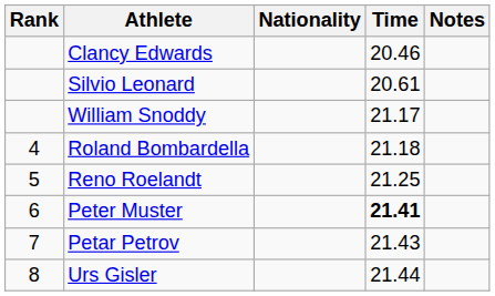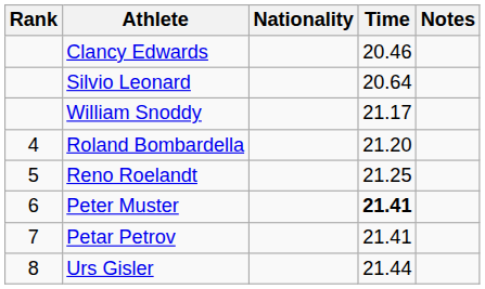Silvio Leonard | Time: 20.61 -> 20.64
Roland Bombardella | Time: 21.18 -> 21.20
Petar Petrov | Time: 21.43 -> 21.41
